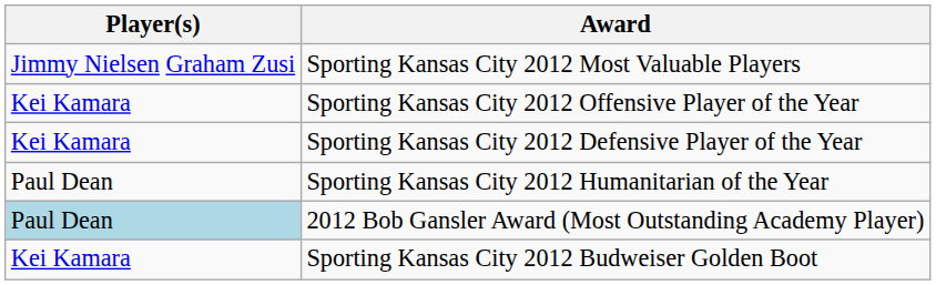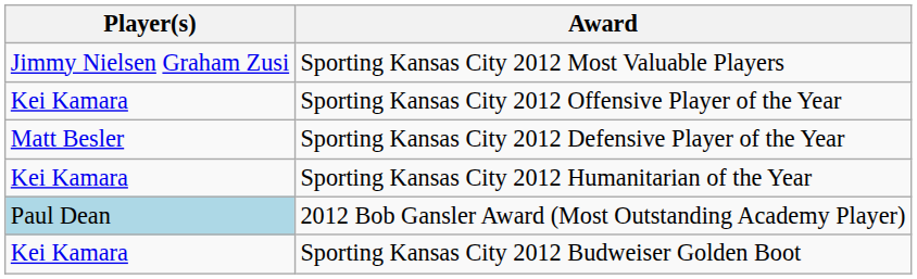Sporting Kansas City 2012 Defensive Player of the Year | Player(s): Kei Kamara -> Matt Besler
Sporting Kansas City 2012 Humanitarian of the Year | Player(s): Paul Dean -> Kei Kamara
